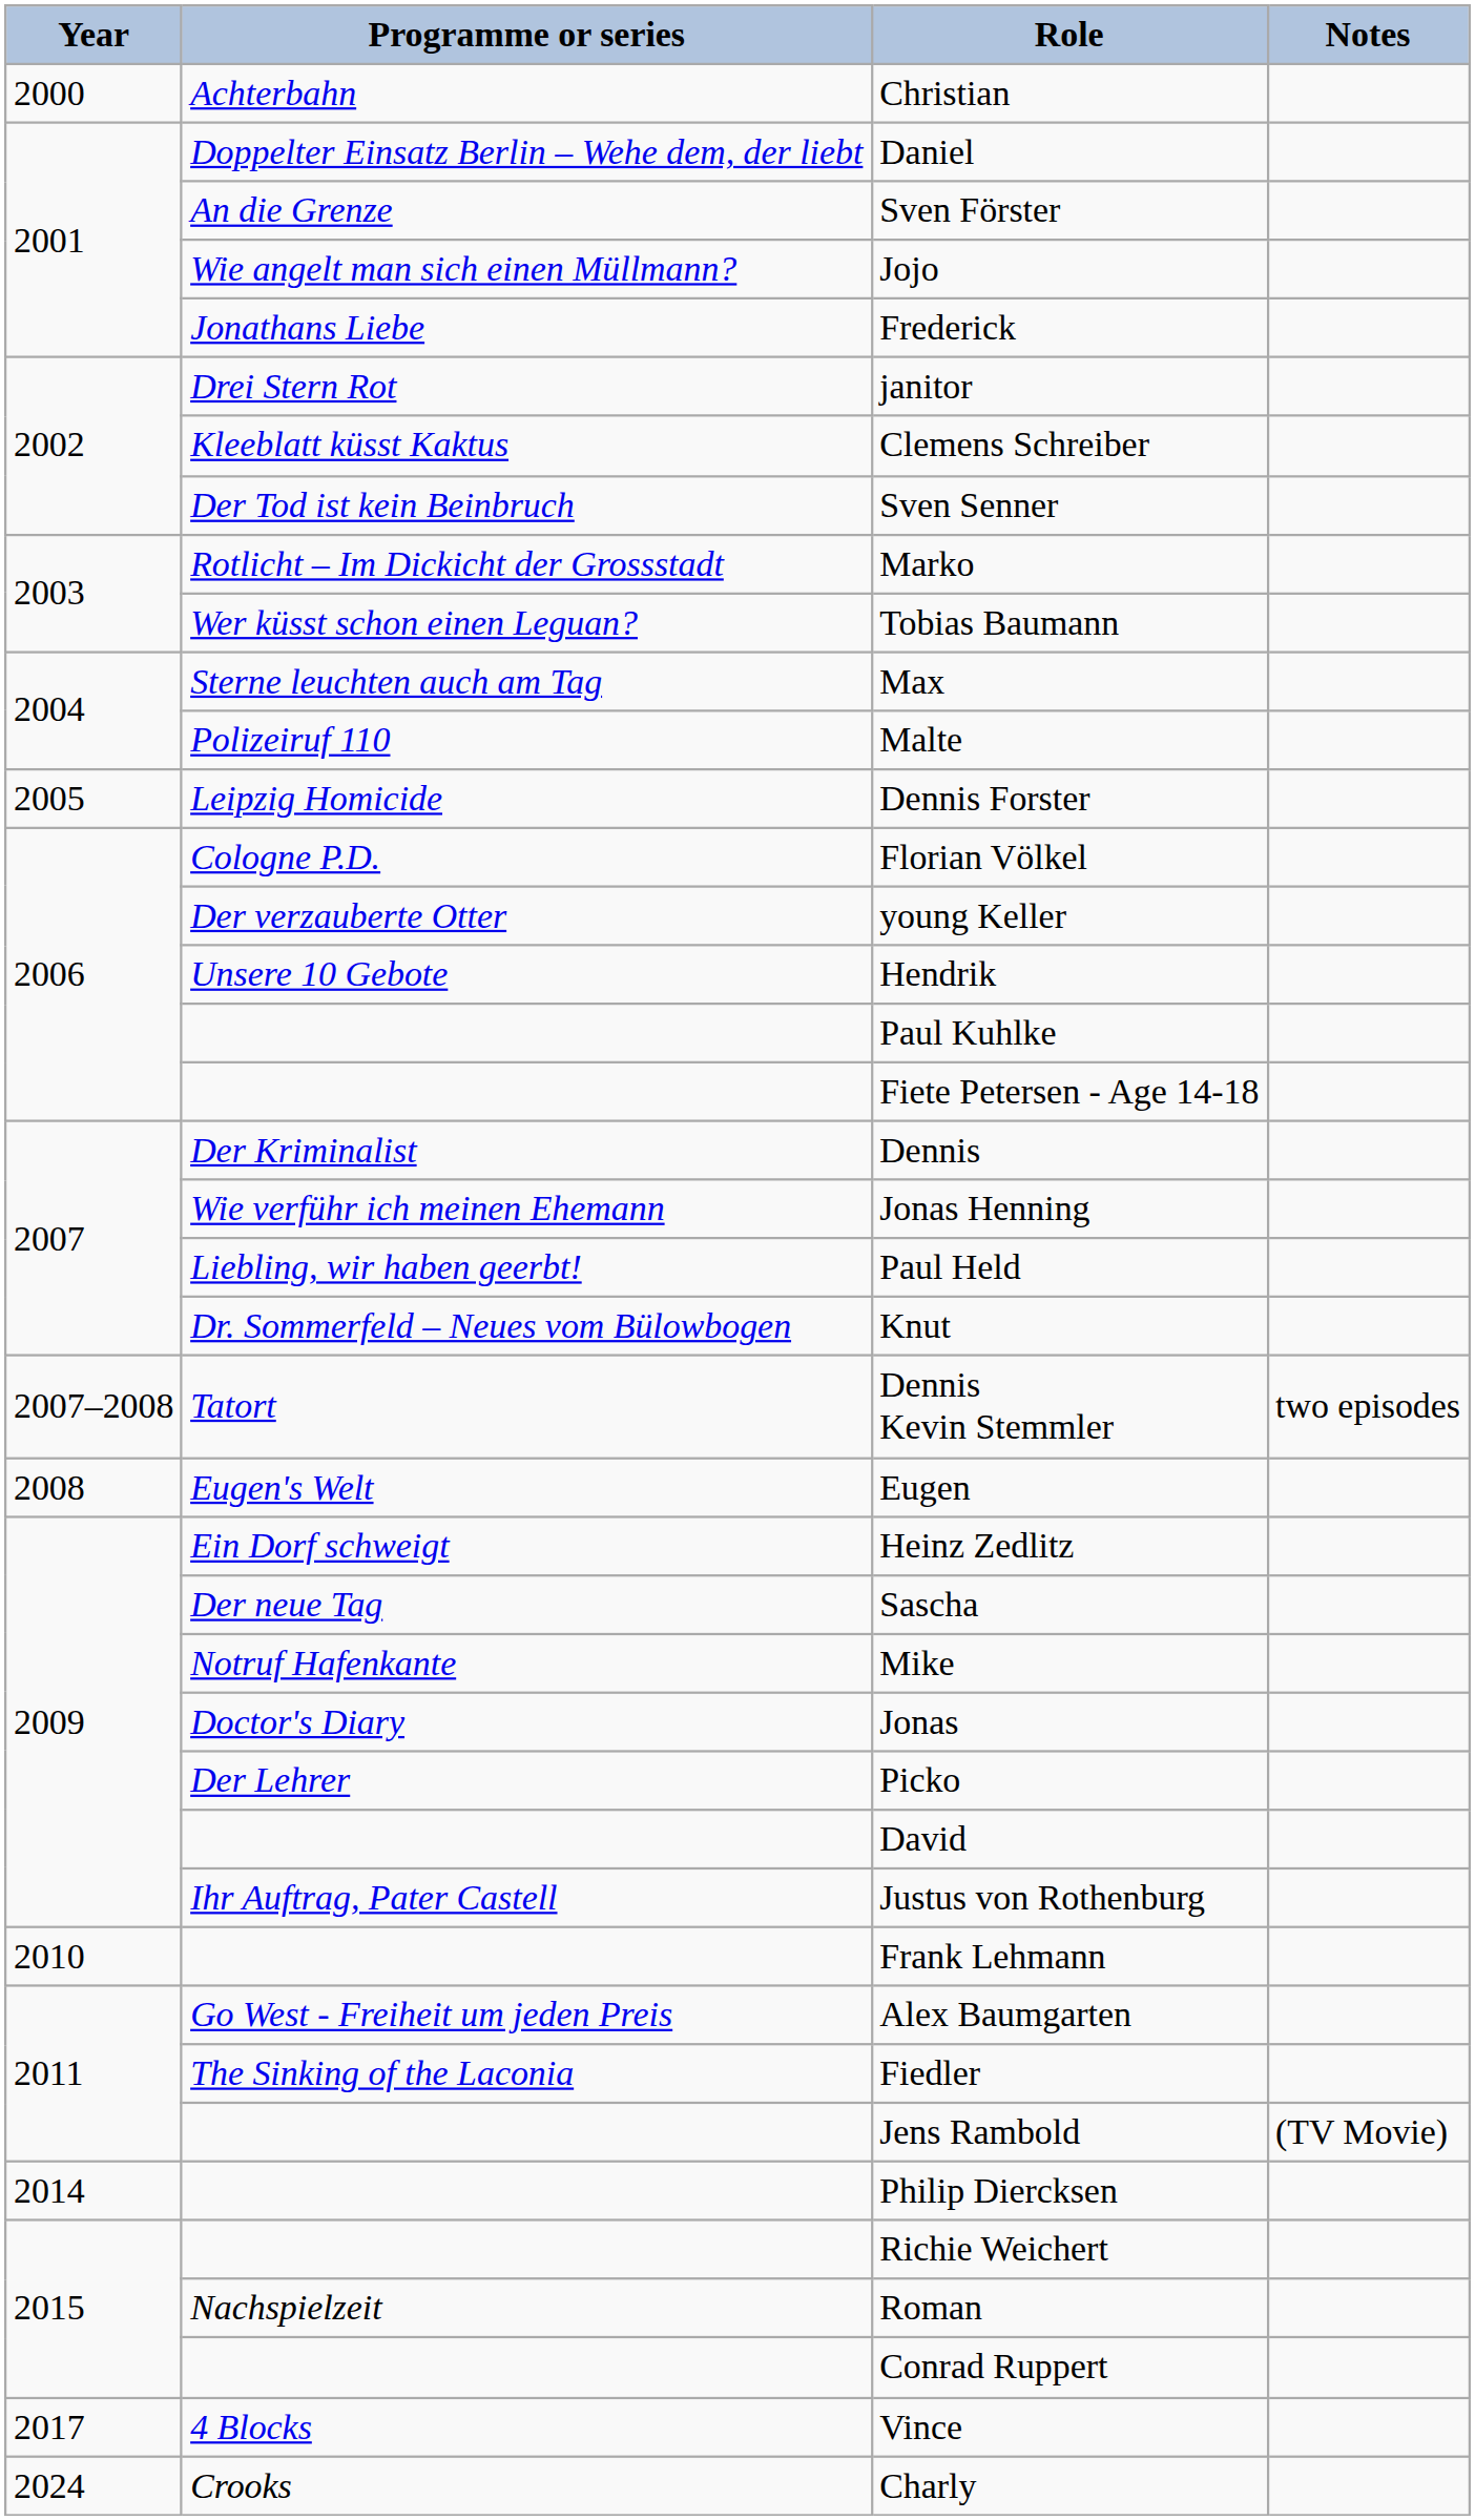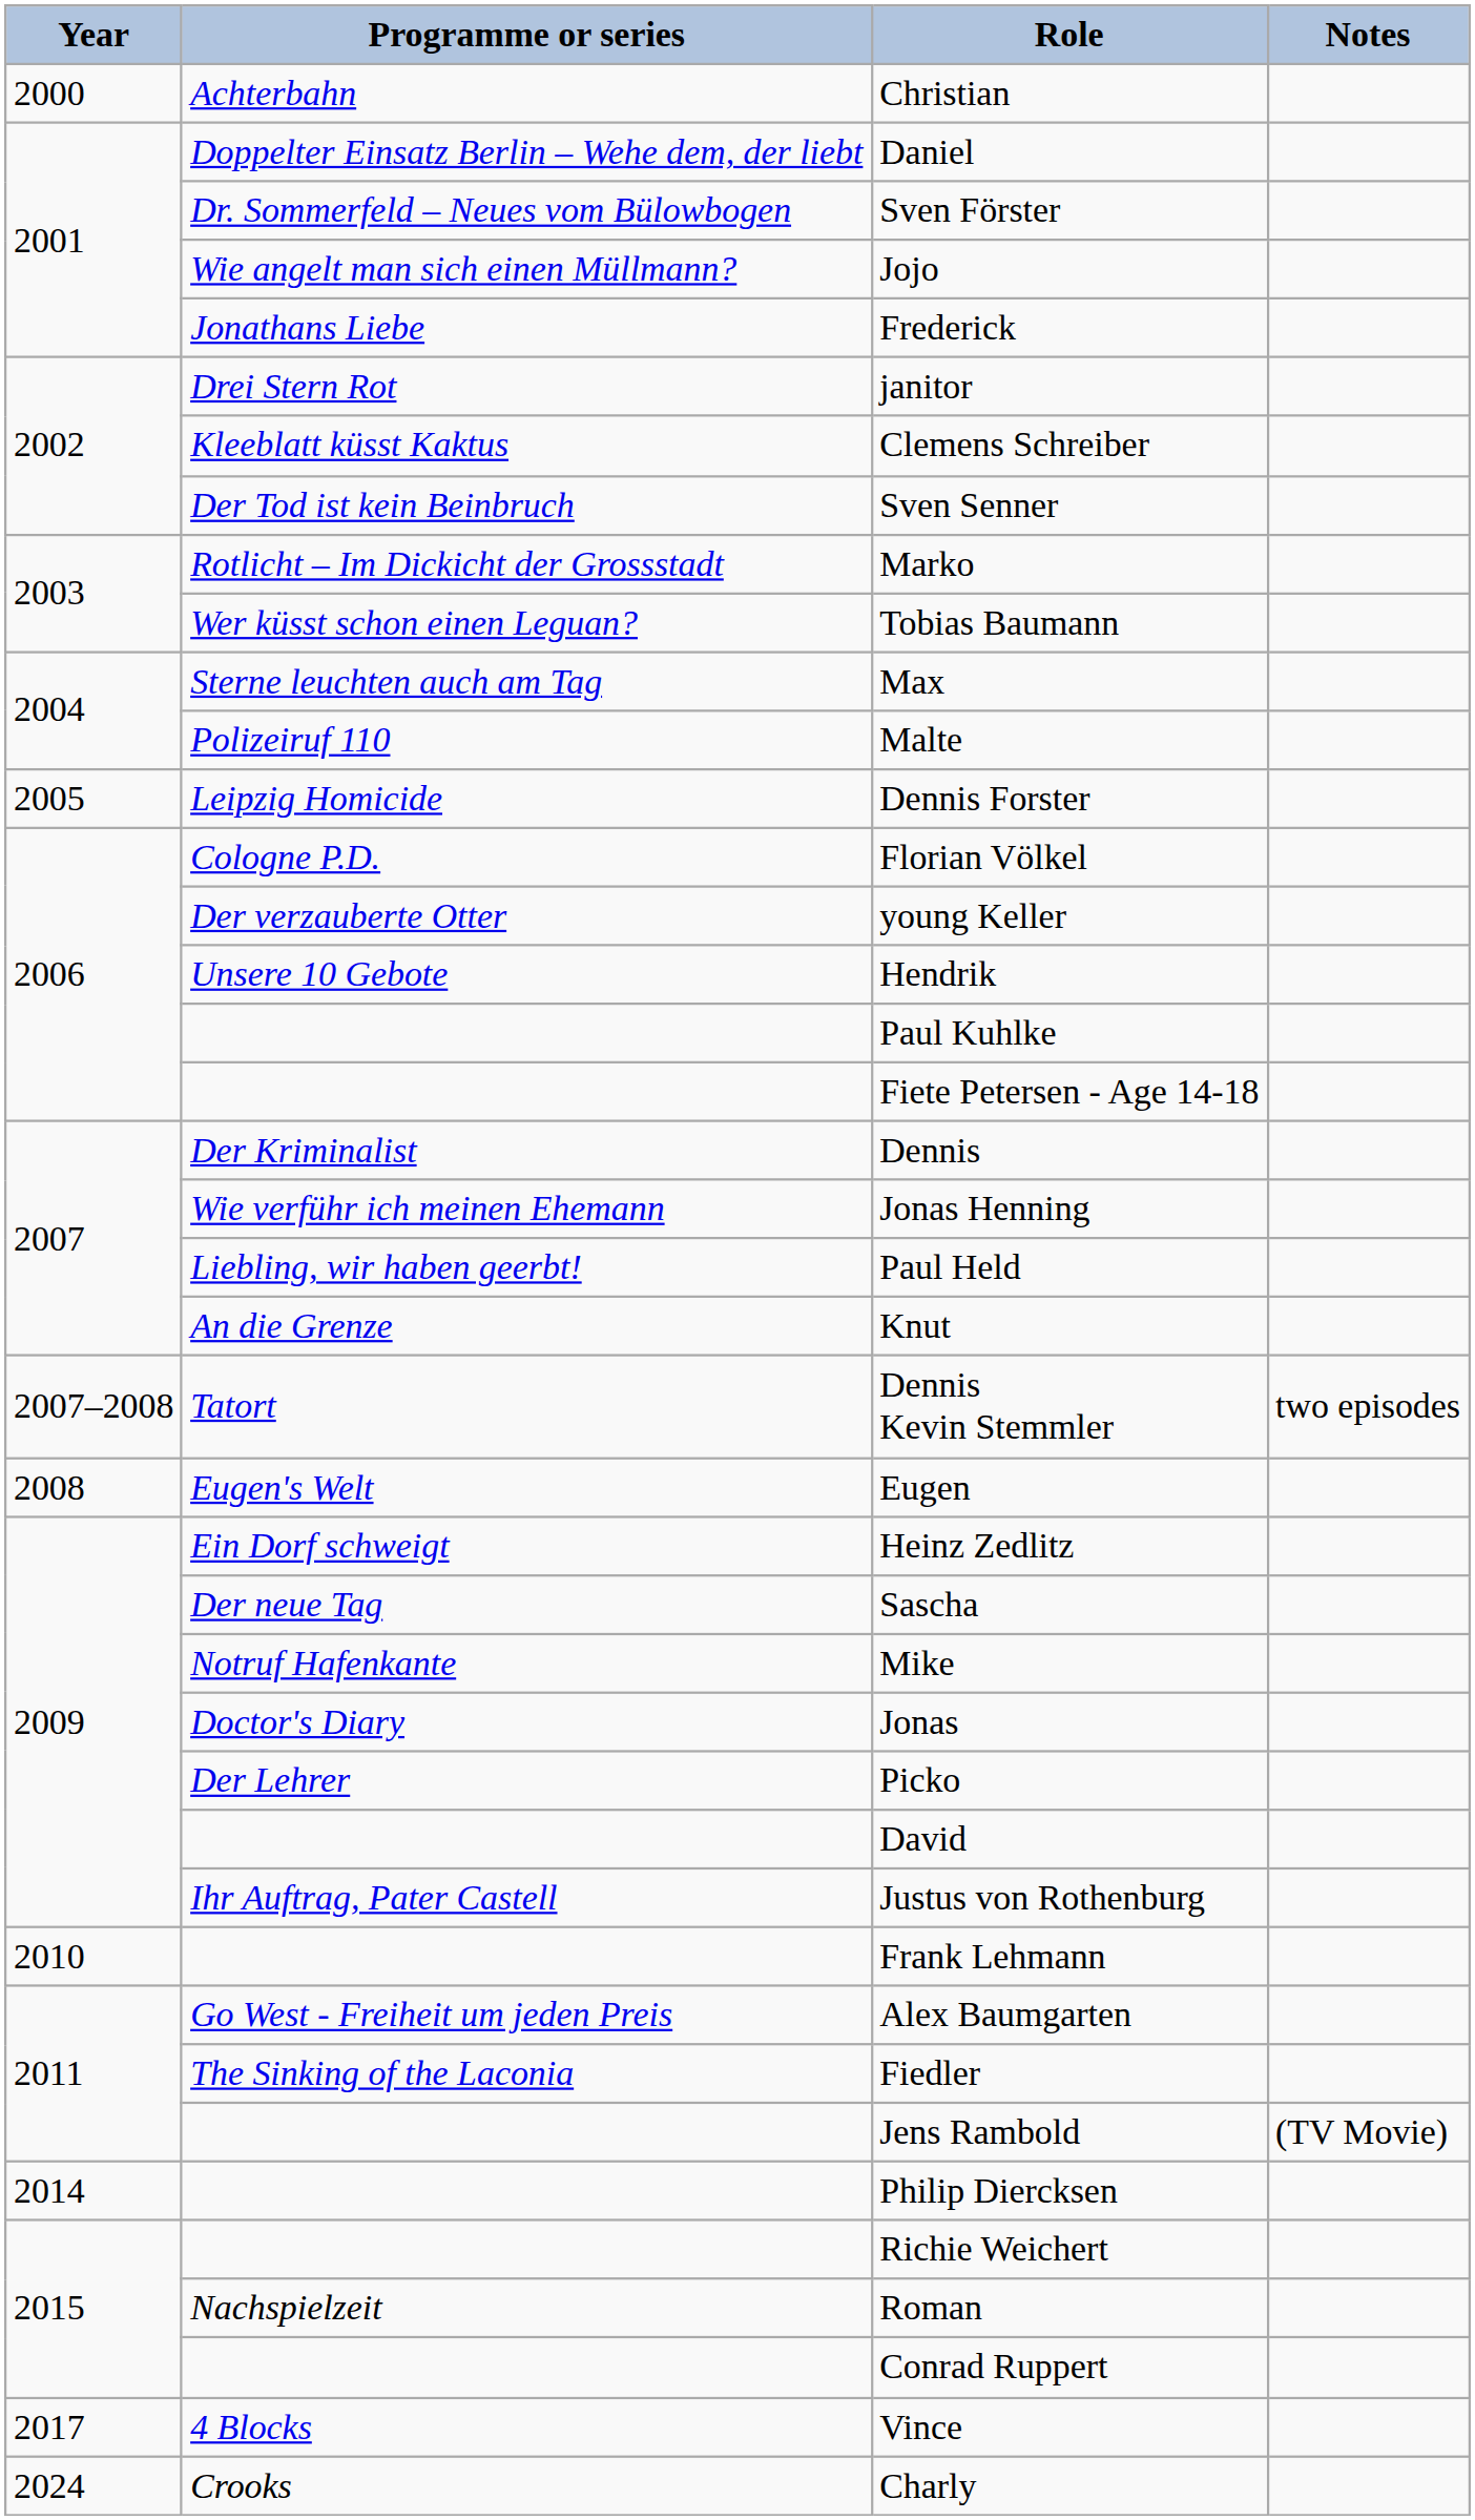Sven Förster | Programme or series: An die Grenze -> Dr. Sommerfeld – Neues vom Bülowbogen
Knut | Programme or series: Dr. Sommerfeld – Neues vom Bülowbogen -> An die Grenze
